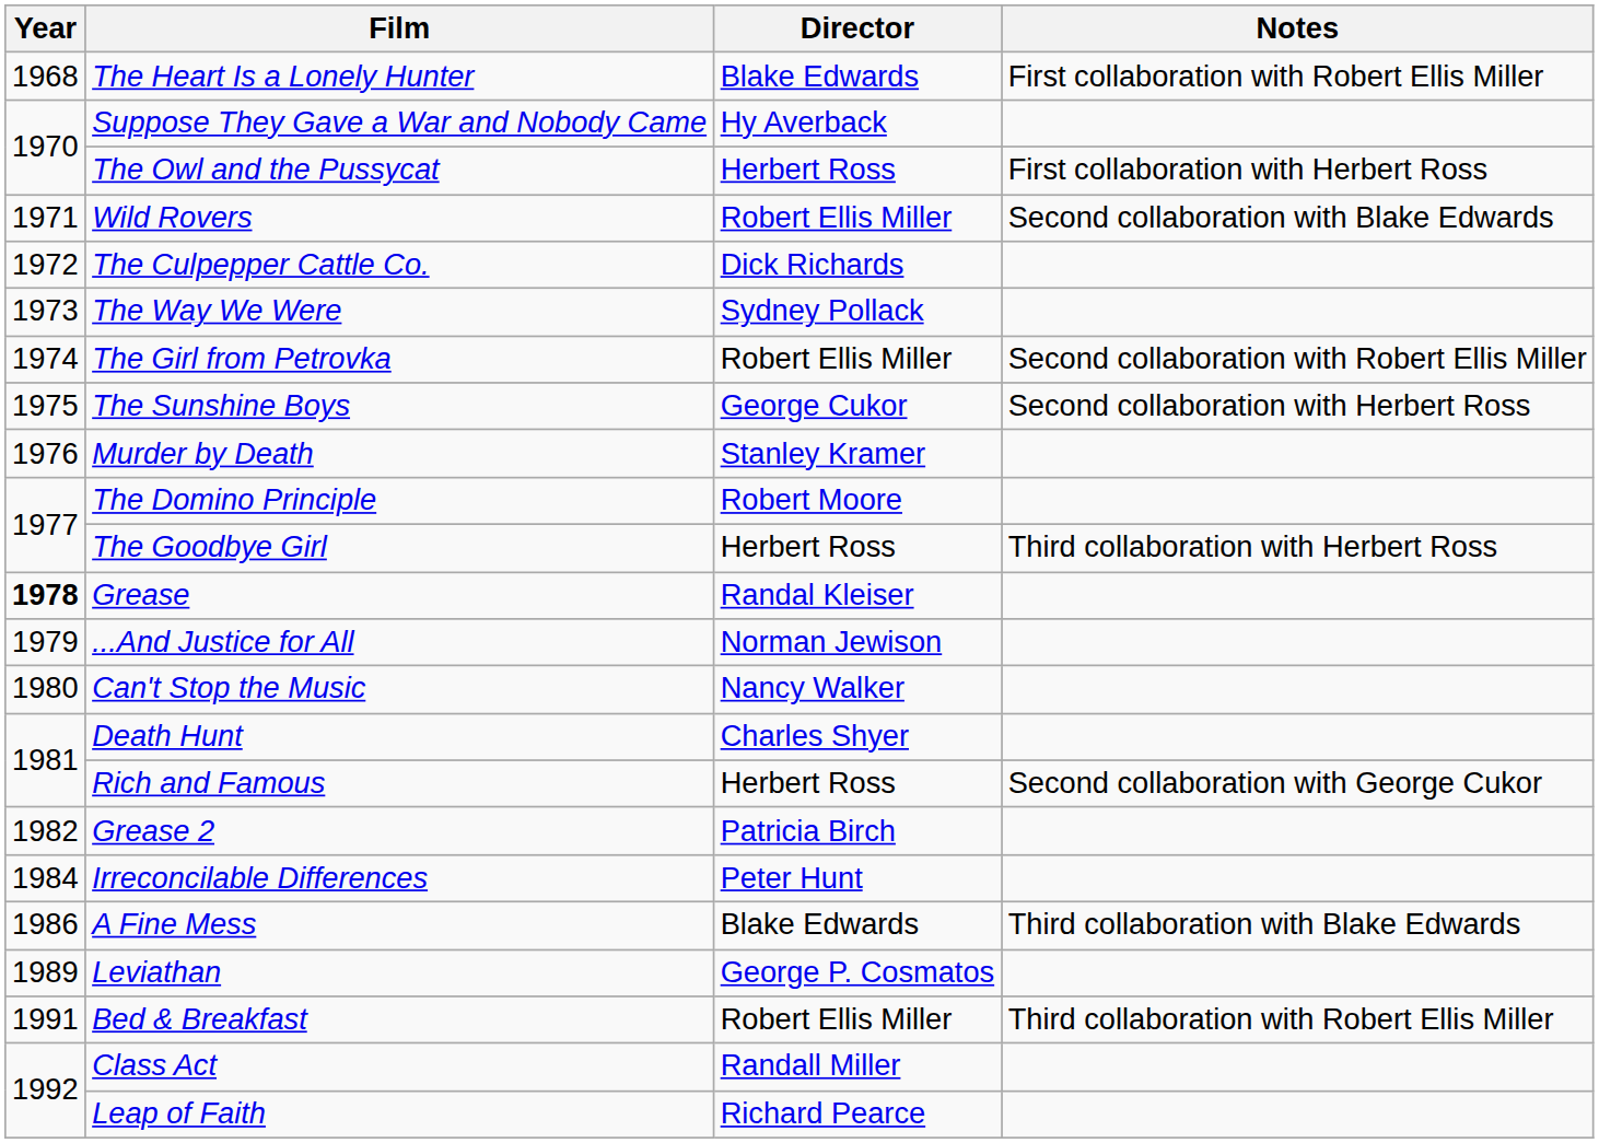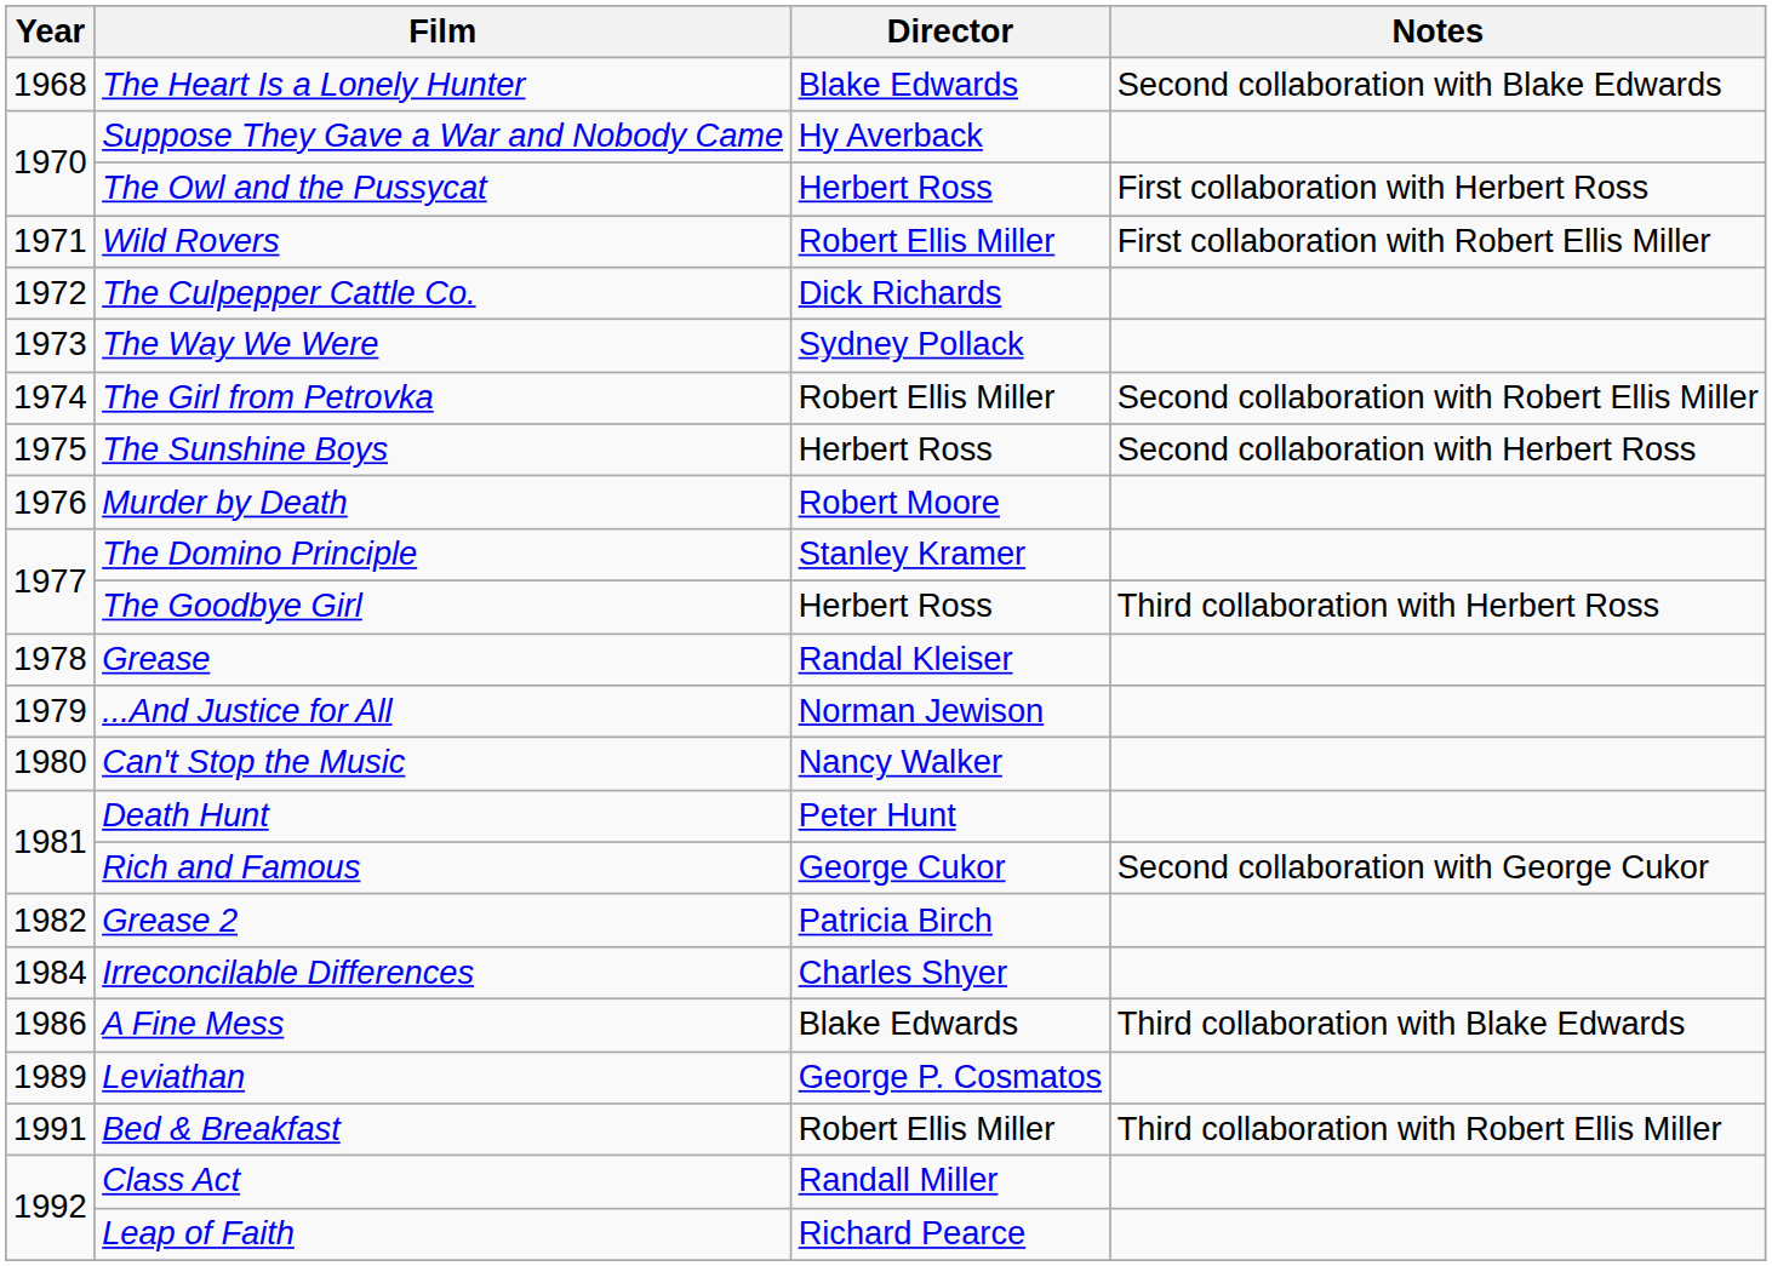The Heart Is a Lonely Hunter | Notes: First collaboration with Robert Ellis Miller -> Second collaboration with Blake Edwards
Wild Rovers | Notes: Second collaboration with Blake Edwards -> First collaboration with Robert Ellis Miller
The Sunshine Boys | Director: George Cukor -> Herbert Ross
Murder by Death | Director: Stanley Kramer -> Robert Moore
The Domino Principle | Director: Robert Moore -> Stanley Kramer
Grease | Year: bold -> normal
Death Hunt | Director: Charles Shyer -> Peter Hunt
Rich and Famous | Director: Herbert Ross -> George Cukor
Irreconcilable Differences | Director: Peter Hunt -> Charles Shyer
